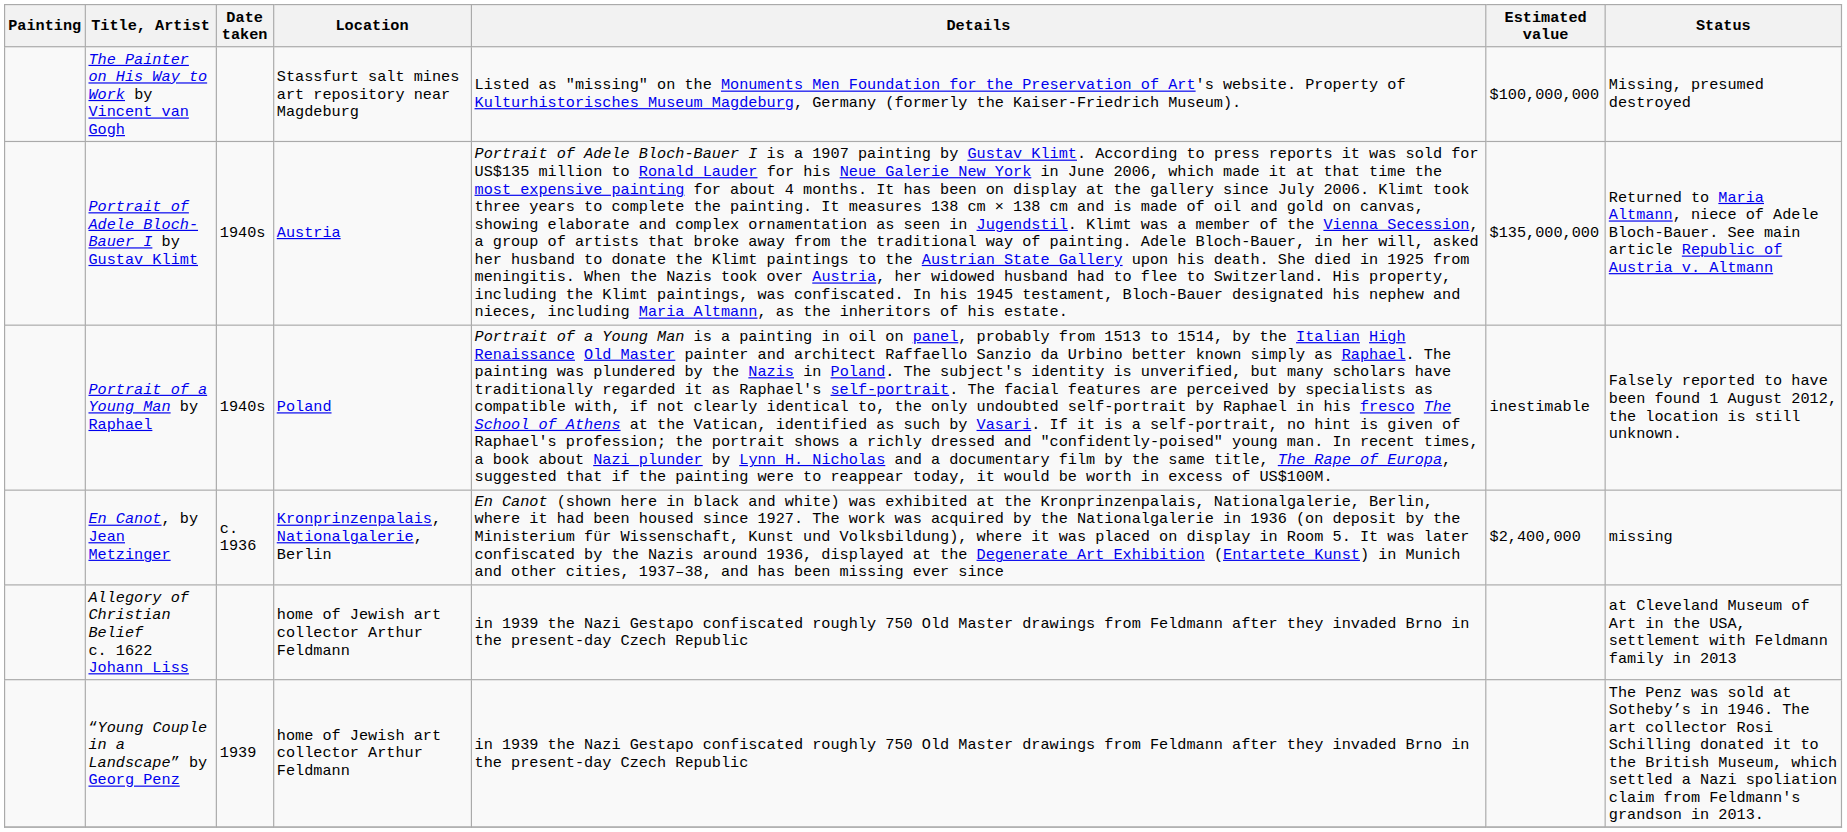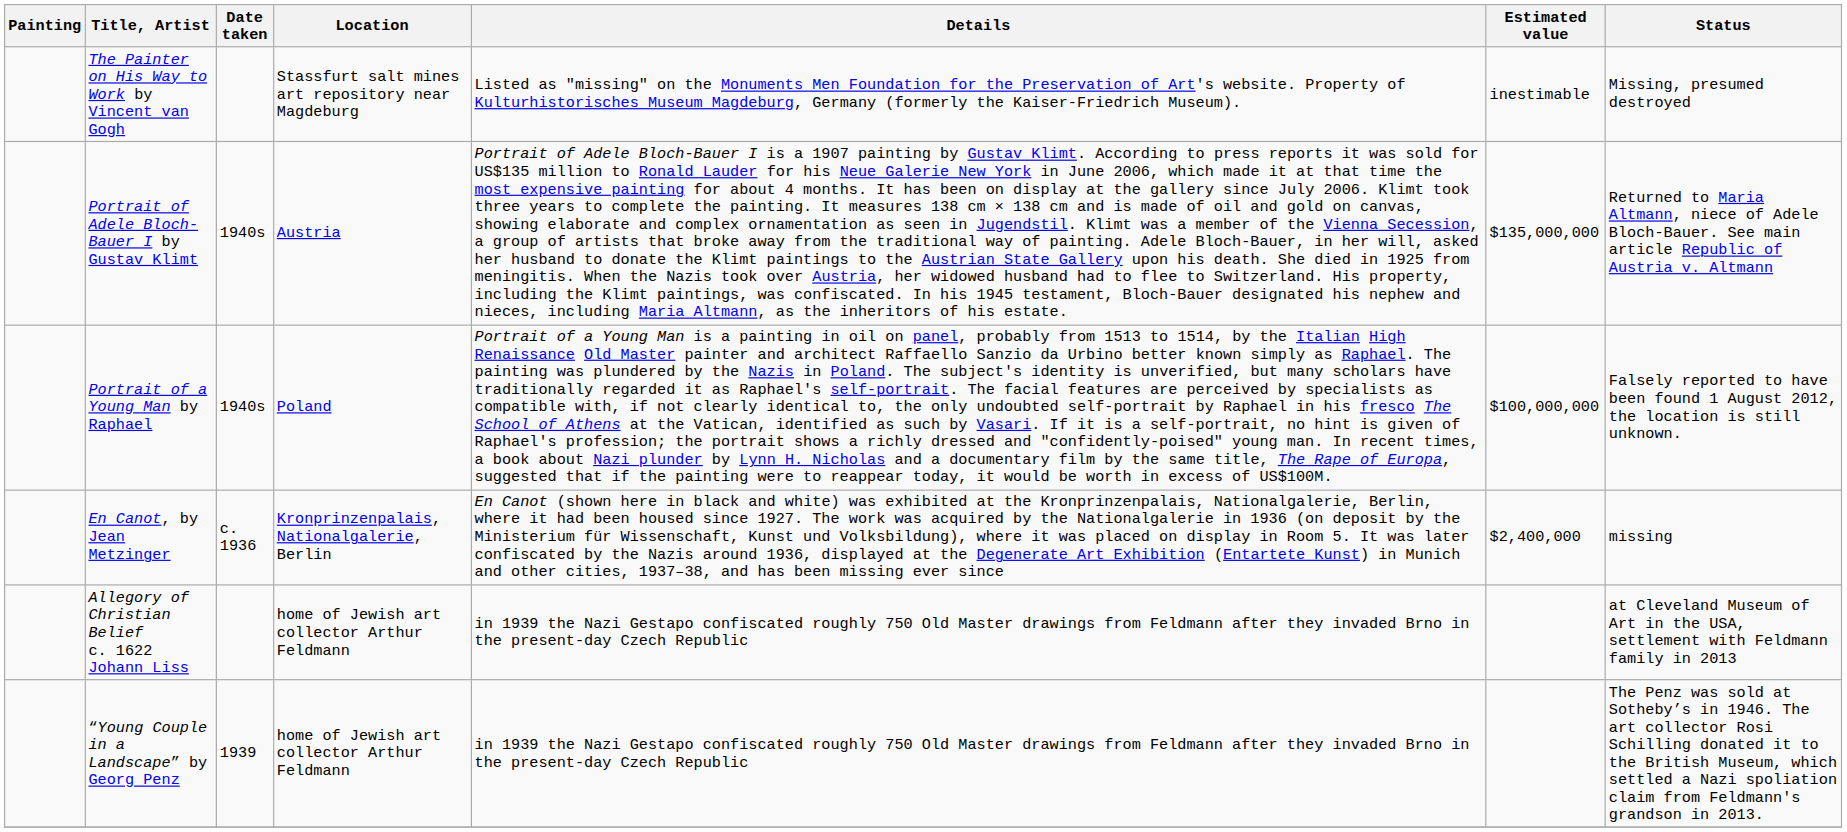The Painter on His Way to Work by Vincent van Gogh | Estimated value: $100,000,000 -> inestimable
Portrait of a Young Man by Raphael | Estimated value: inestimable -> $100,000,000
